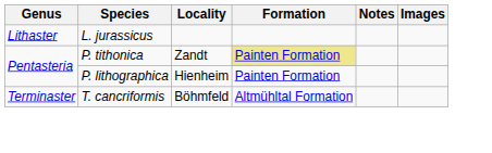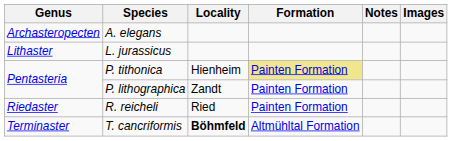+ row: Archasteropecten | A. elegans
P. tithonica | Locality: Zandt -> Hienheim
P. lithographica | Locality: Hienheim -> Zandt
+ row: Riedaster | R. reicheli | Ried | Painten Formation
T. cancriformis | Locality: normal -> bold
